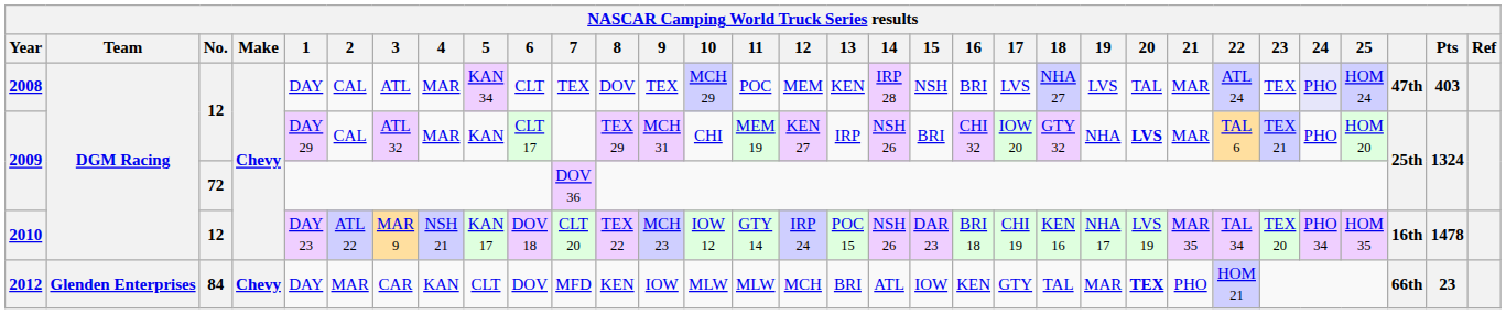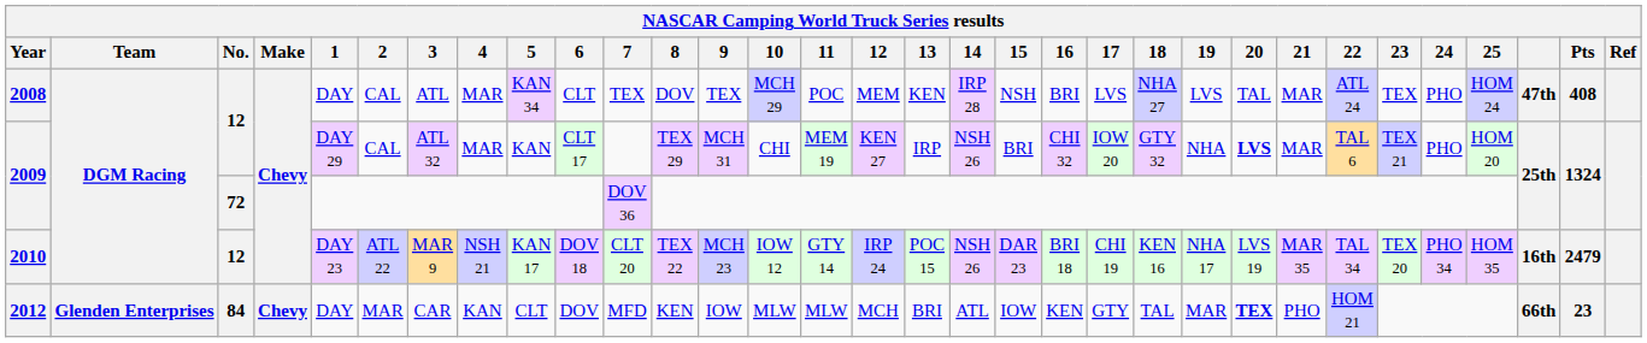2008 | 24: lavender background -> no background
2008 | Pts: 403 -> 408
2010 | Pts: 1478 -> 2479
